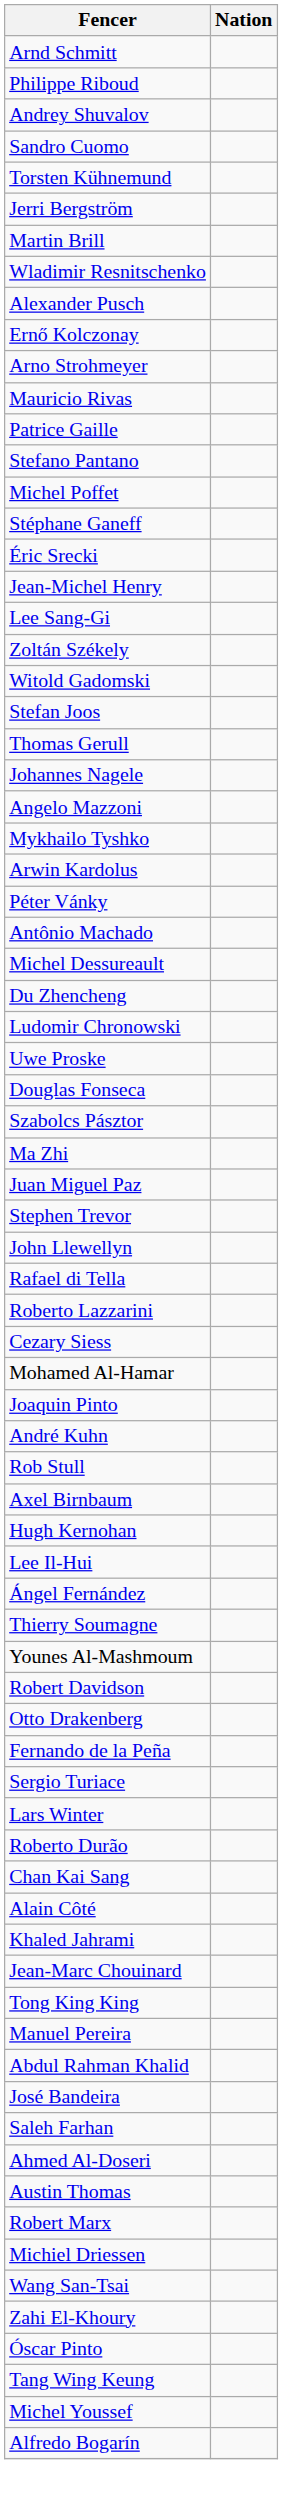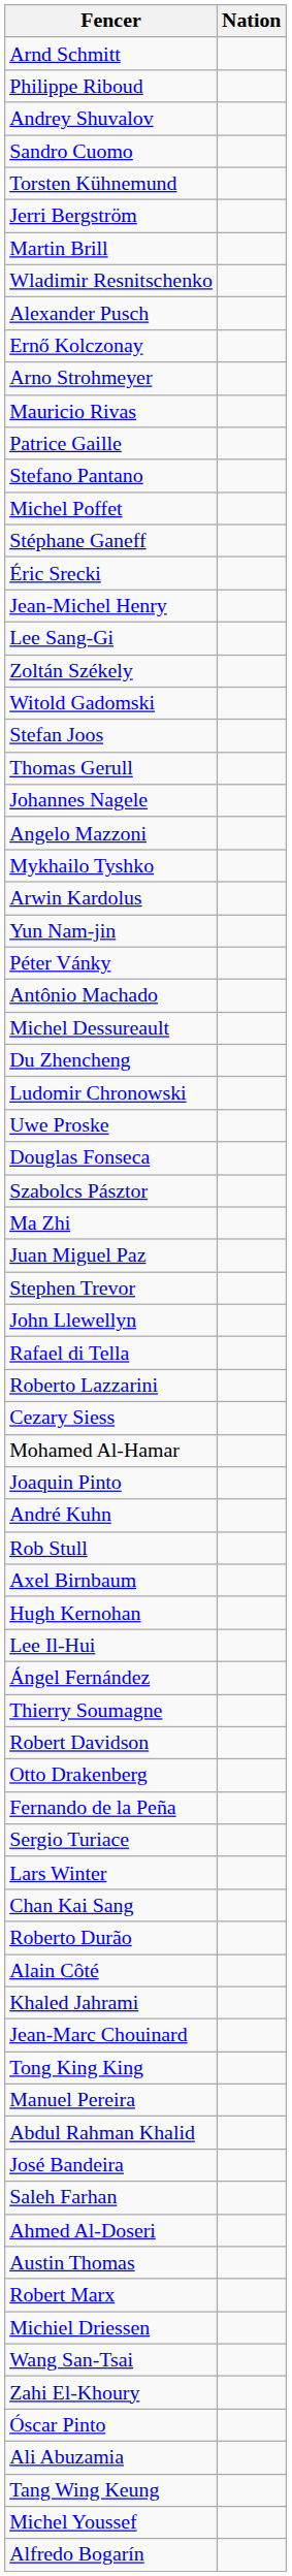+ row: Yun Nam-jin
- row: Younes Al-Mashmoum
rows swapped: Chan Kai Sang <-> Roberto Durão
+ row: Ali Abuzamia
